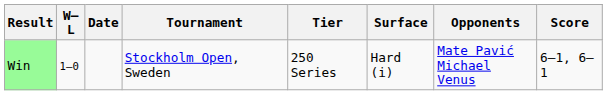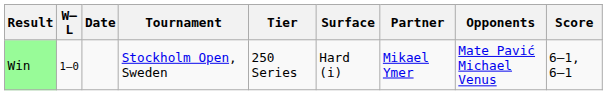+ column: Partner | Mikael Ymer
